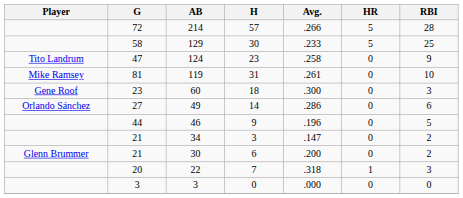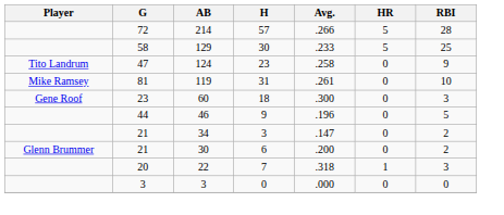- row: Orlando Sánchez | 27 | 49 | 14 | .286 | 0 | 6
